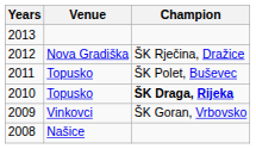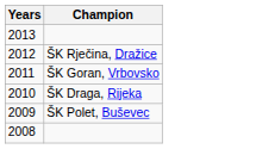- column: Venue | Nova Gradiška | Topusko | Topusko | Vinkovci | Našice
2011 | Champion: ŠK Polet, Buševec -> ŠK Goran, Vrbovsko
2010 | Champion: bold -> normal
2009 | Champion: ŠK Goran, Vrbovsko -> ŠK Polet, Buševec
